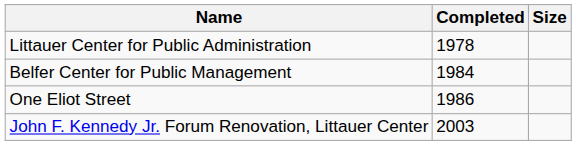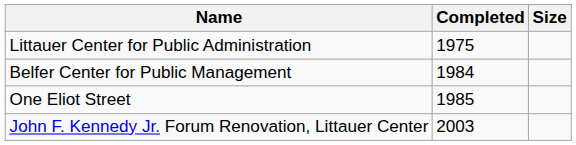Littauer Center for Public Administration | Completed: 1978 -> 1975
One Eliot Street | Completed: 1986 -> 1985
